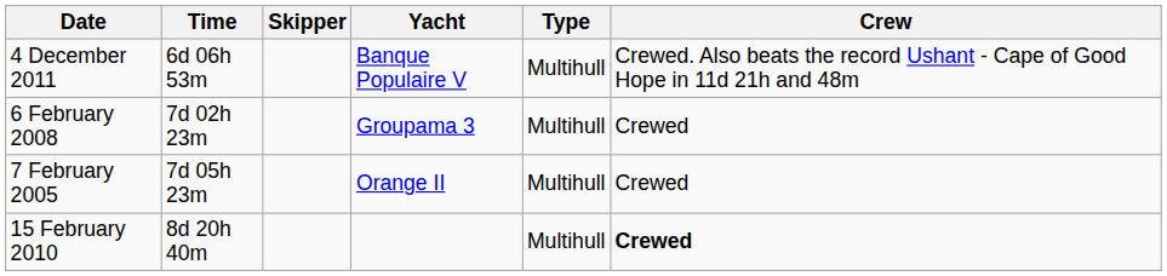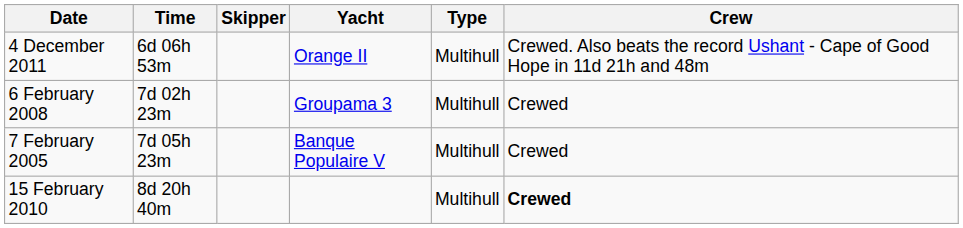4 December 2011 | Yacht: Banque Populaire V -> Orange II
7 February 2005 | Yacht: Orange II -> Banque Populaire V
